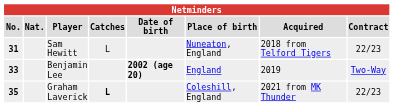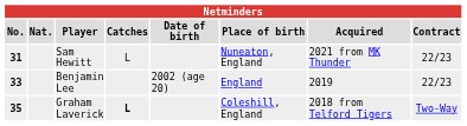Sam Hewitt | Acquired: 2018 from Telford Tigers -> 2021 from MK Thunder
Benjamin Lee | Date of birth: bold -> normal
Benjamin Lee | Contract: Two-Way -> 22/23
Graham Laverick | Acquired: 2021 from MK Thunder -> 2018 from Telford Tigers
Graham Laverick | Contract: 22/23 -> Two-Way
